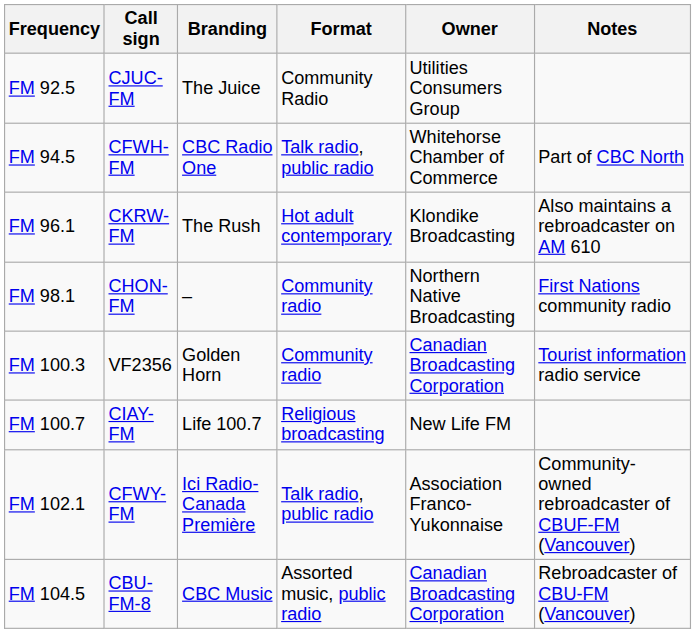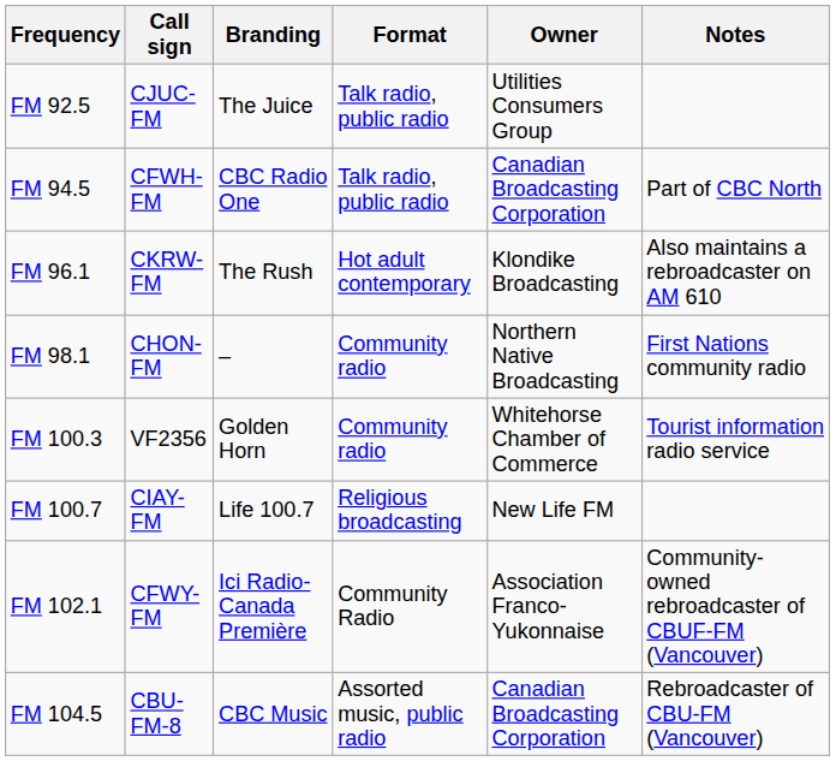FM 92.5 | Format: Community Radio -> Talk radio, public radio
FM 94.5 | Owner: Whitehorse Chamber of Commerce -> Canadian Broadcasting Corporation
FM 100.3 | Owner: Canadian Broadcasting Corporation -> Whitehorse Chamber of Commerce
FM 102.1 | Format: Talk radio, public radio -> Community Radio
